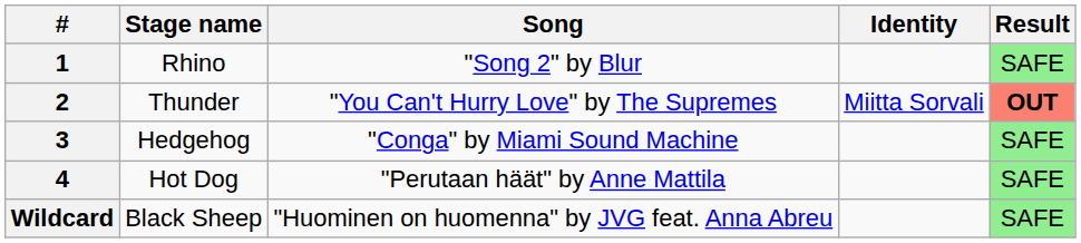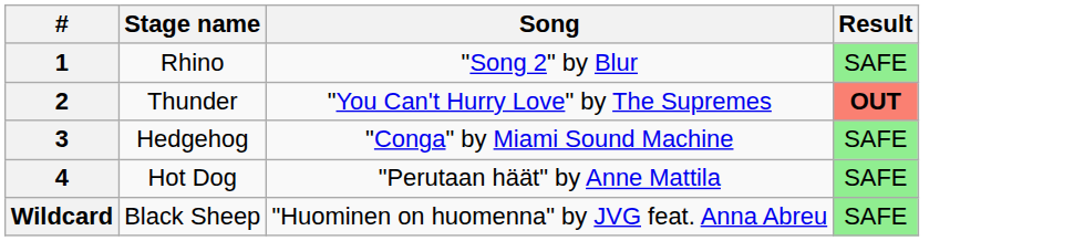- column: Identity | Miitta Sorvali
